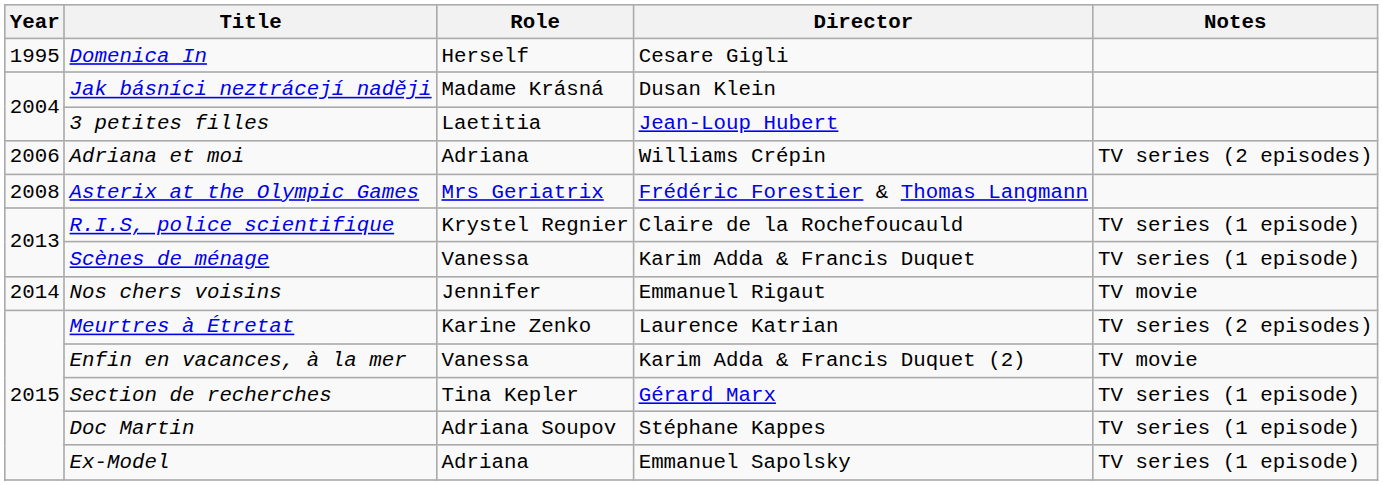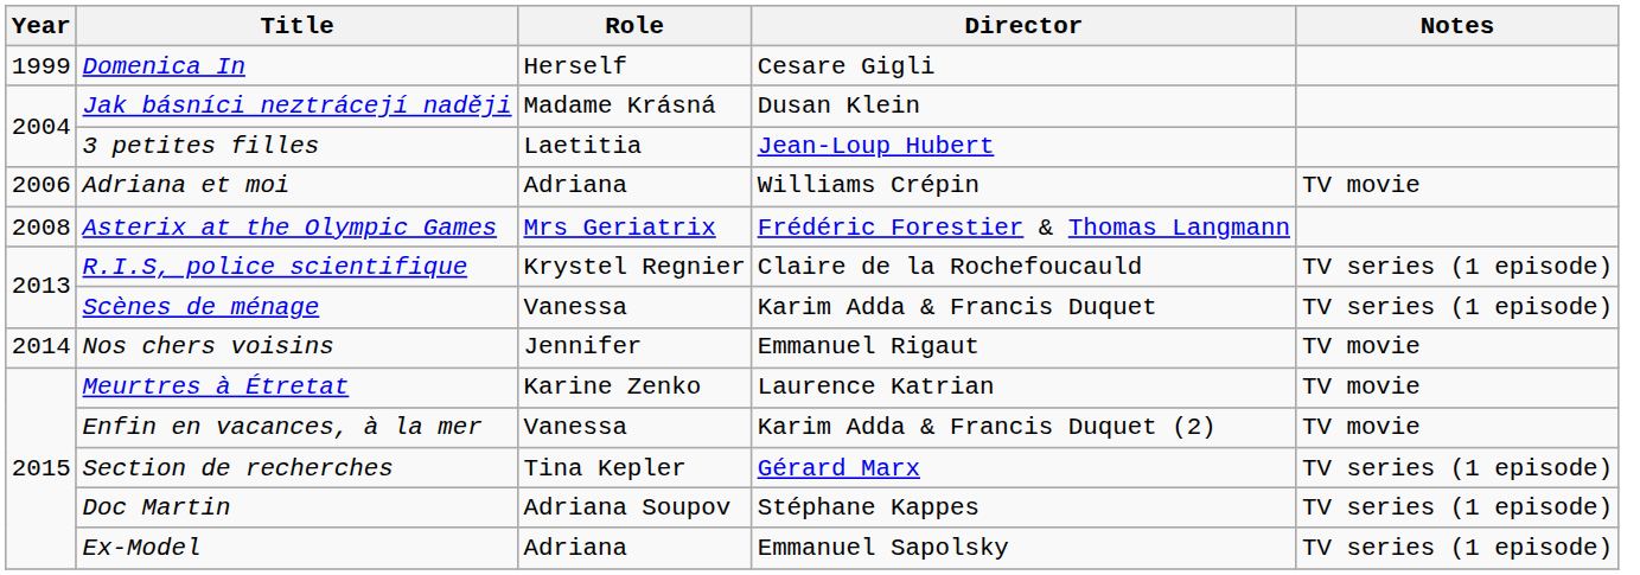Domenica In | Year: 1995 -> 1999
Adriana et moi | Notes: TV series (2 episodes) -> TV movie
Meurtres à Étretat | Notes: TV series (2 episodes) -> TV movie
